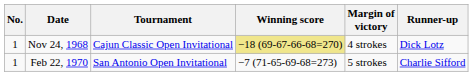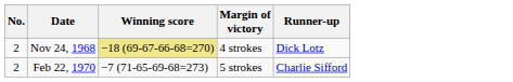- column: Tournament | Cajun Classic Open Invitational | San Antonio Open Invitational
Nov 24, 1968 | No.: 1 -> 2
Feb 22, 1970 | No.: 1 -> 2
